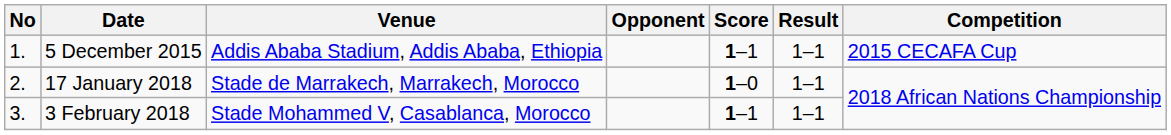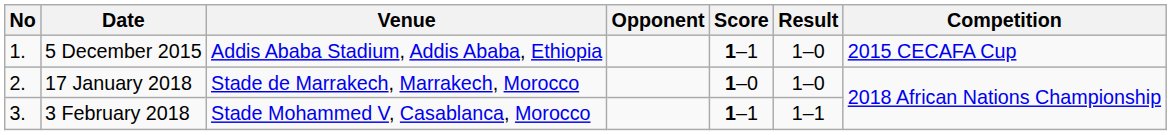5 December 2015 | Result: 1–1 -> 1–0
17 January 2018 | Result: 1–1 -> 1–0
